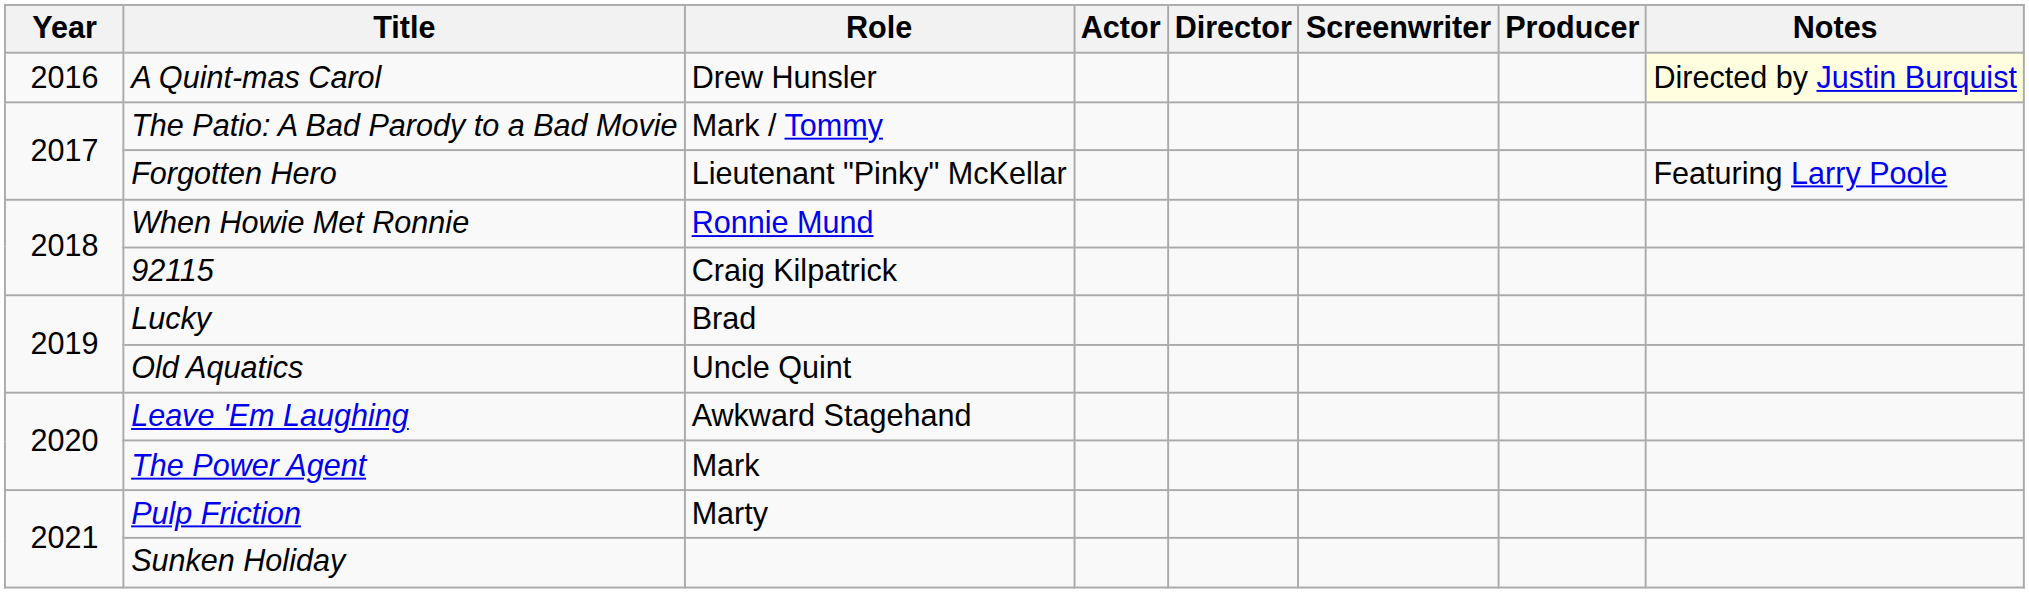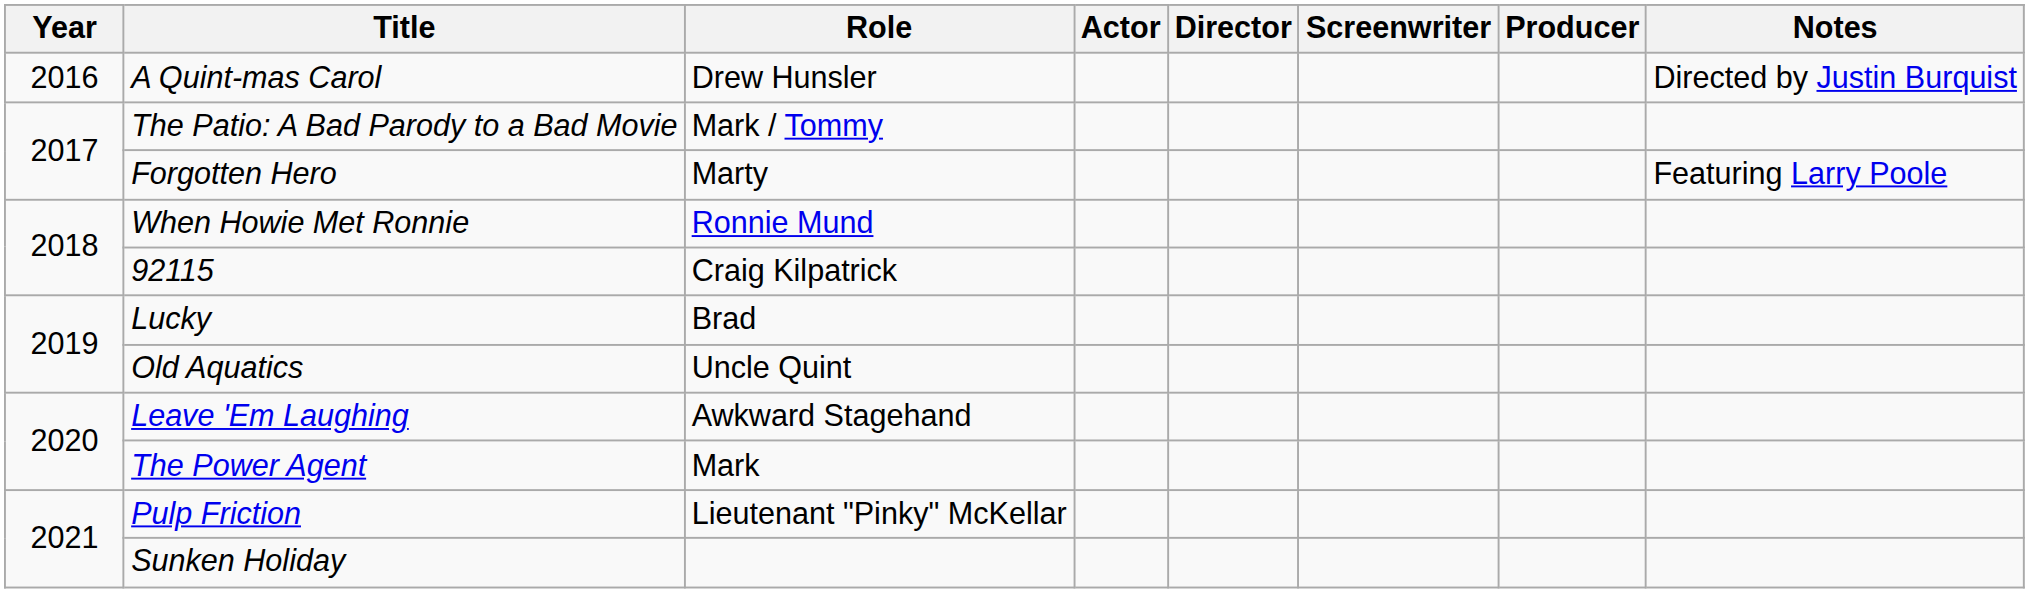A Quint-mas Carol | Notes: lightyellow background -> no background
Forgotten Hero | Role: Lieutenant "Pinky" McKellar -> Marty
Pulp Friction | Role: Marty -> Lieutenant "Pinky" McKellar
